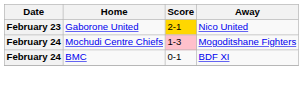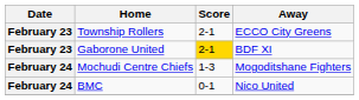+ row: February 23 | Township Rollers | 2-1 | ECCO City Greens
Gaborone United | Away: Nico United -> BDF XI
Mochudi Centre Chiefs | Score: pink background -> no background
BMC | Away: BDF XI -> Nico United
